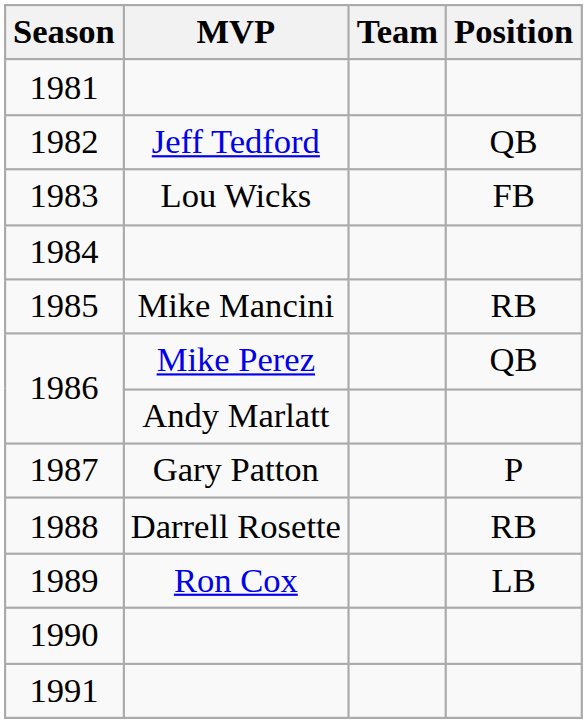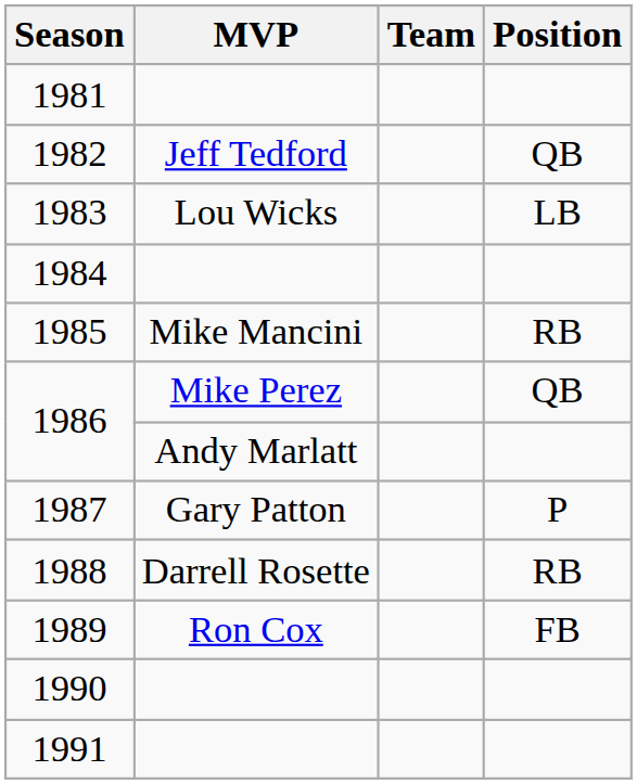1983 | Position: FB -> LB
1989 | Position: LB -> FB
